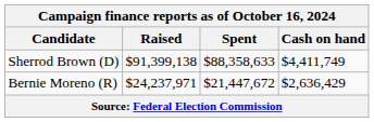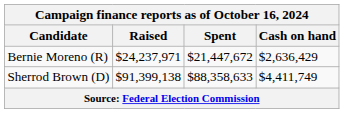rows swapped: Sherrod Brown (D) <-> Bernie Moreno (R)
